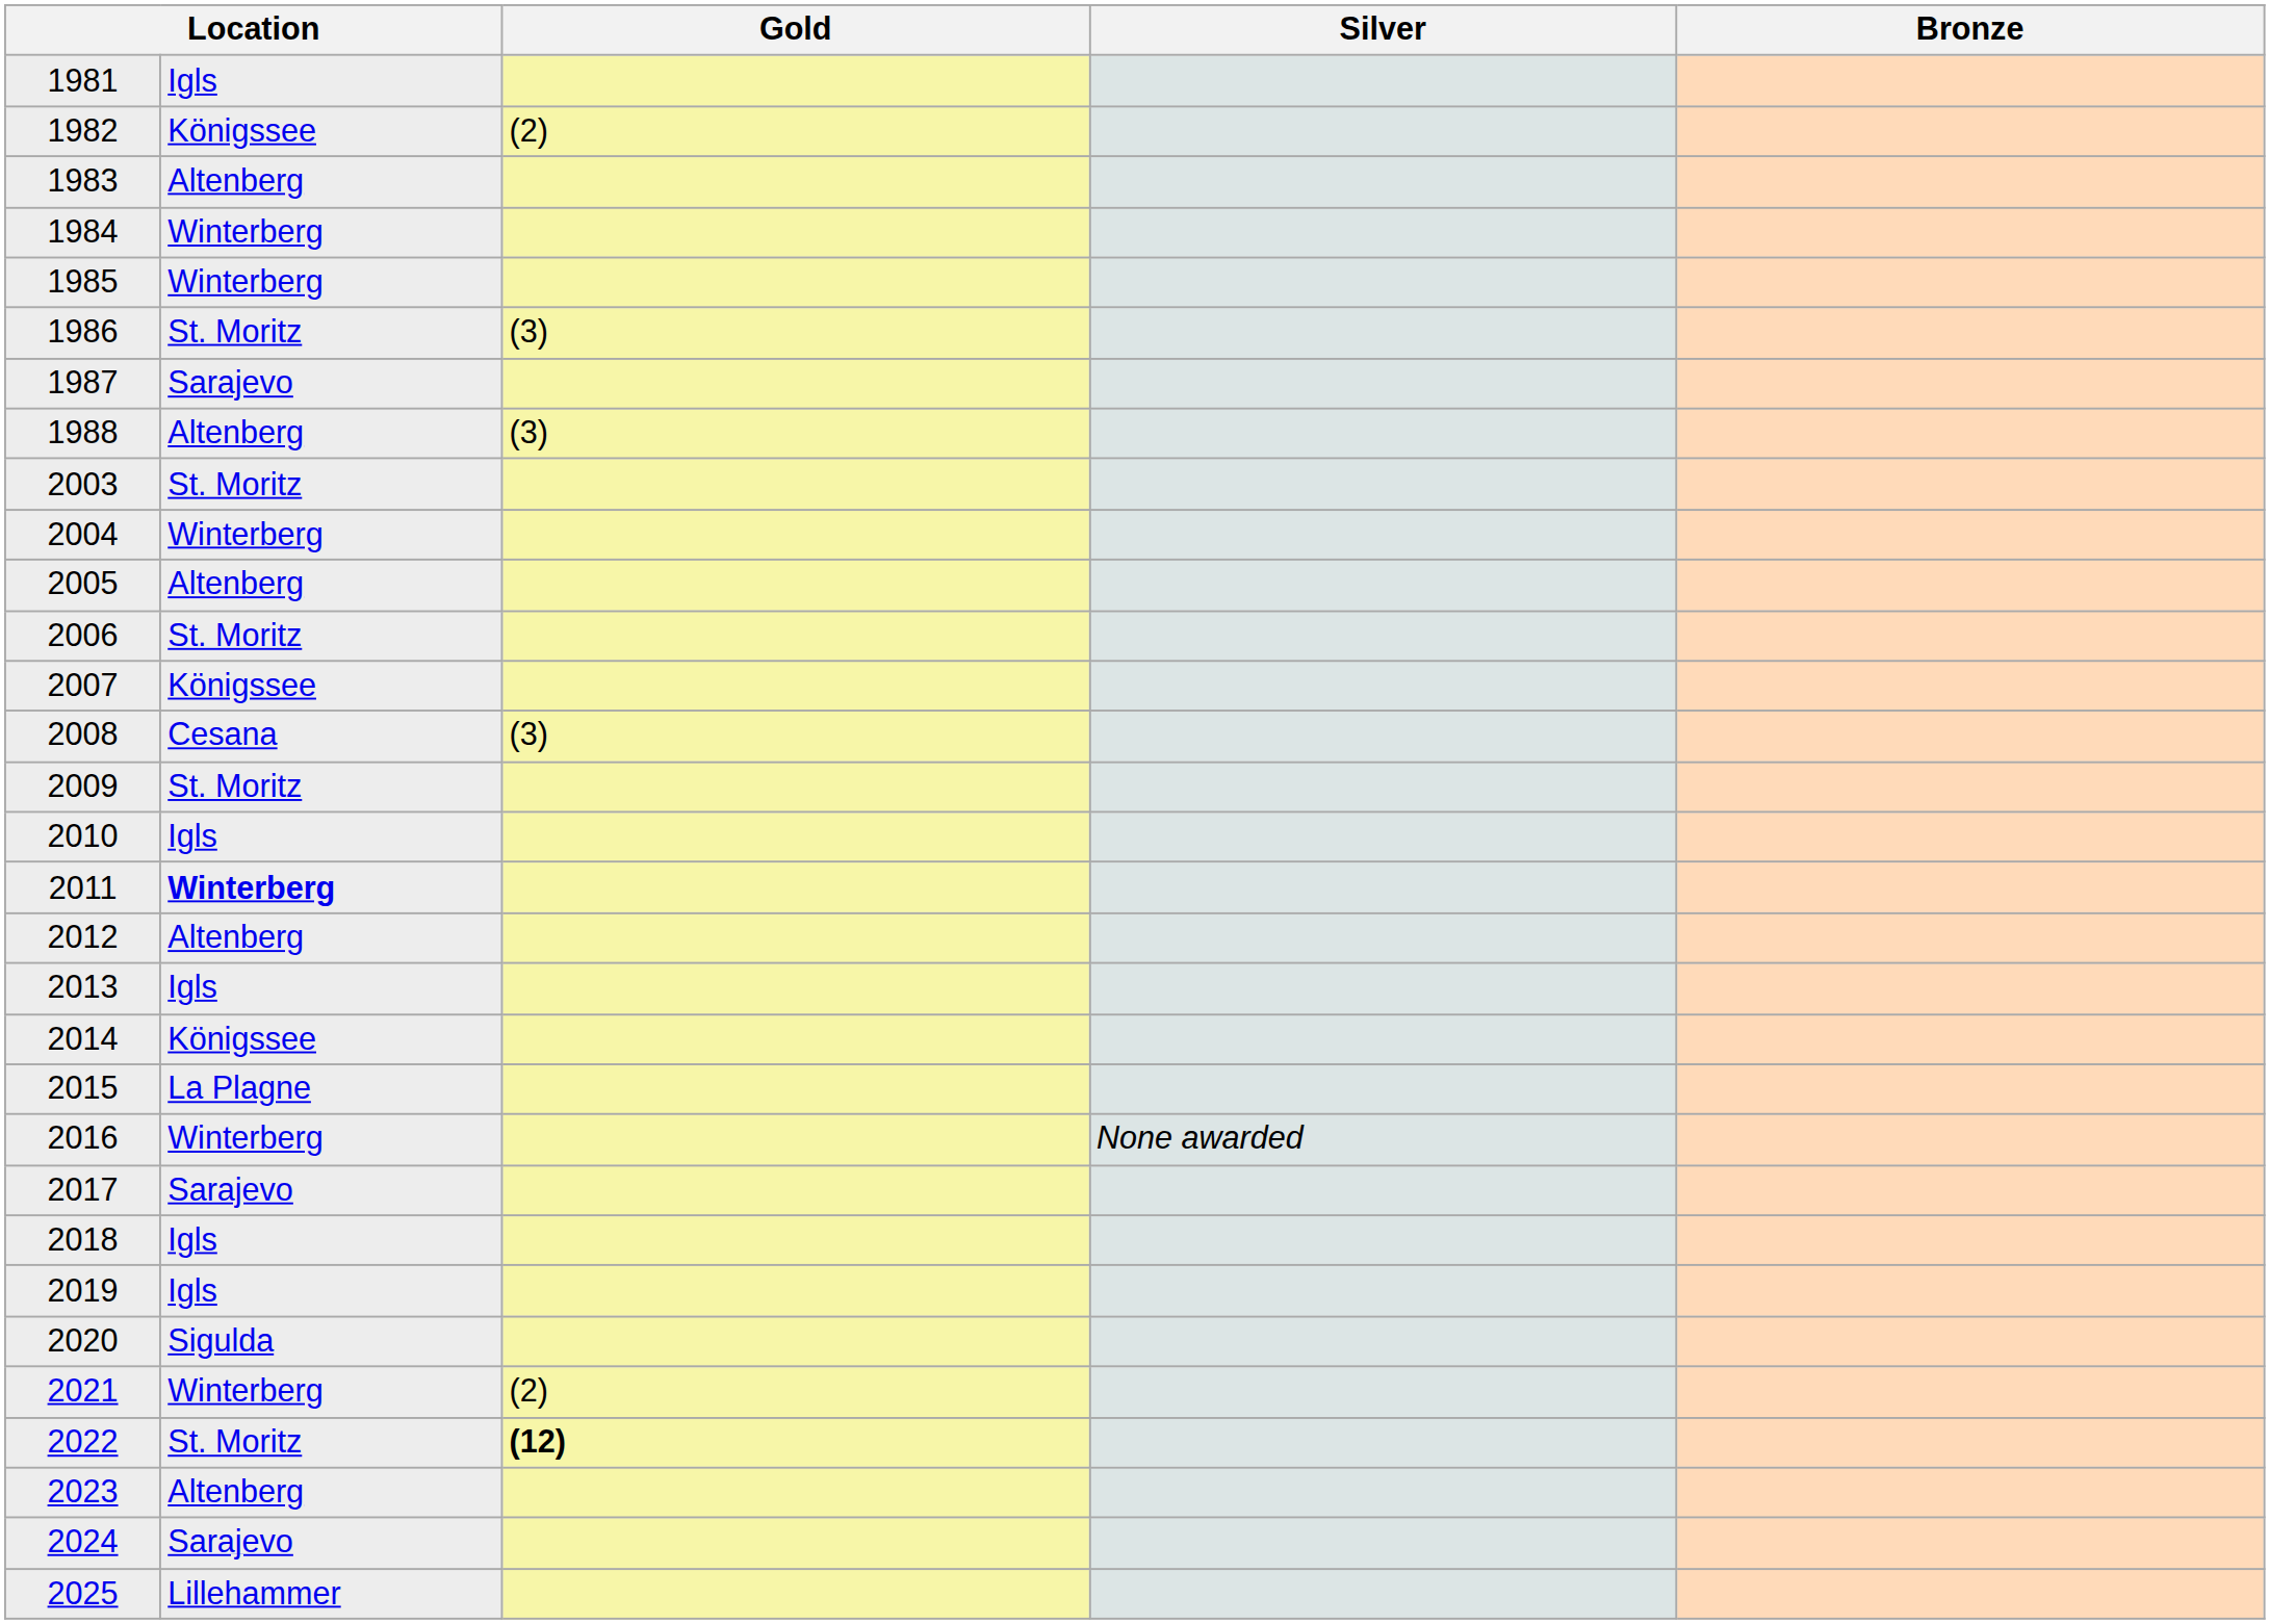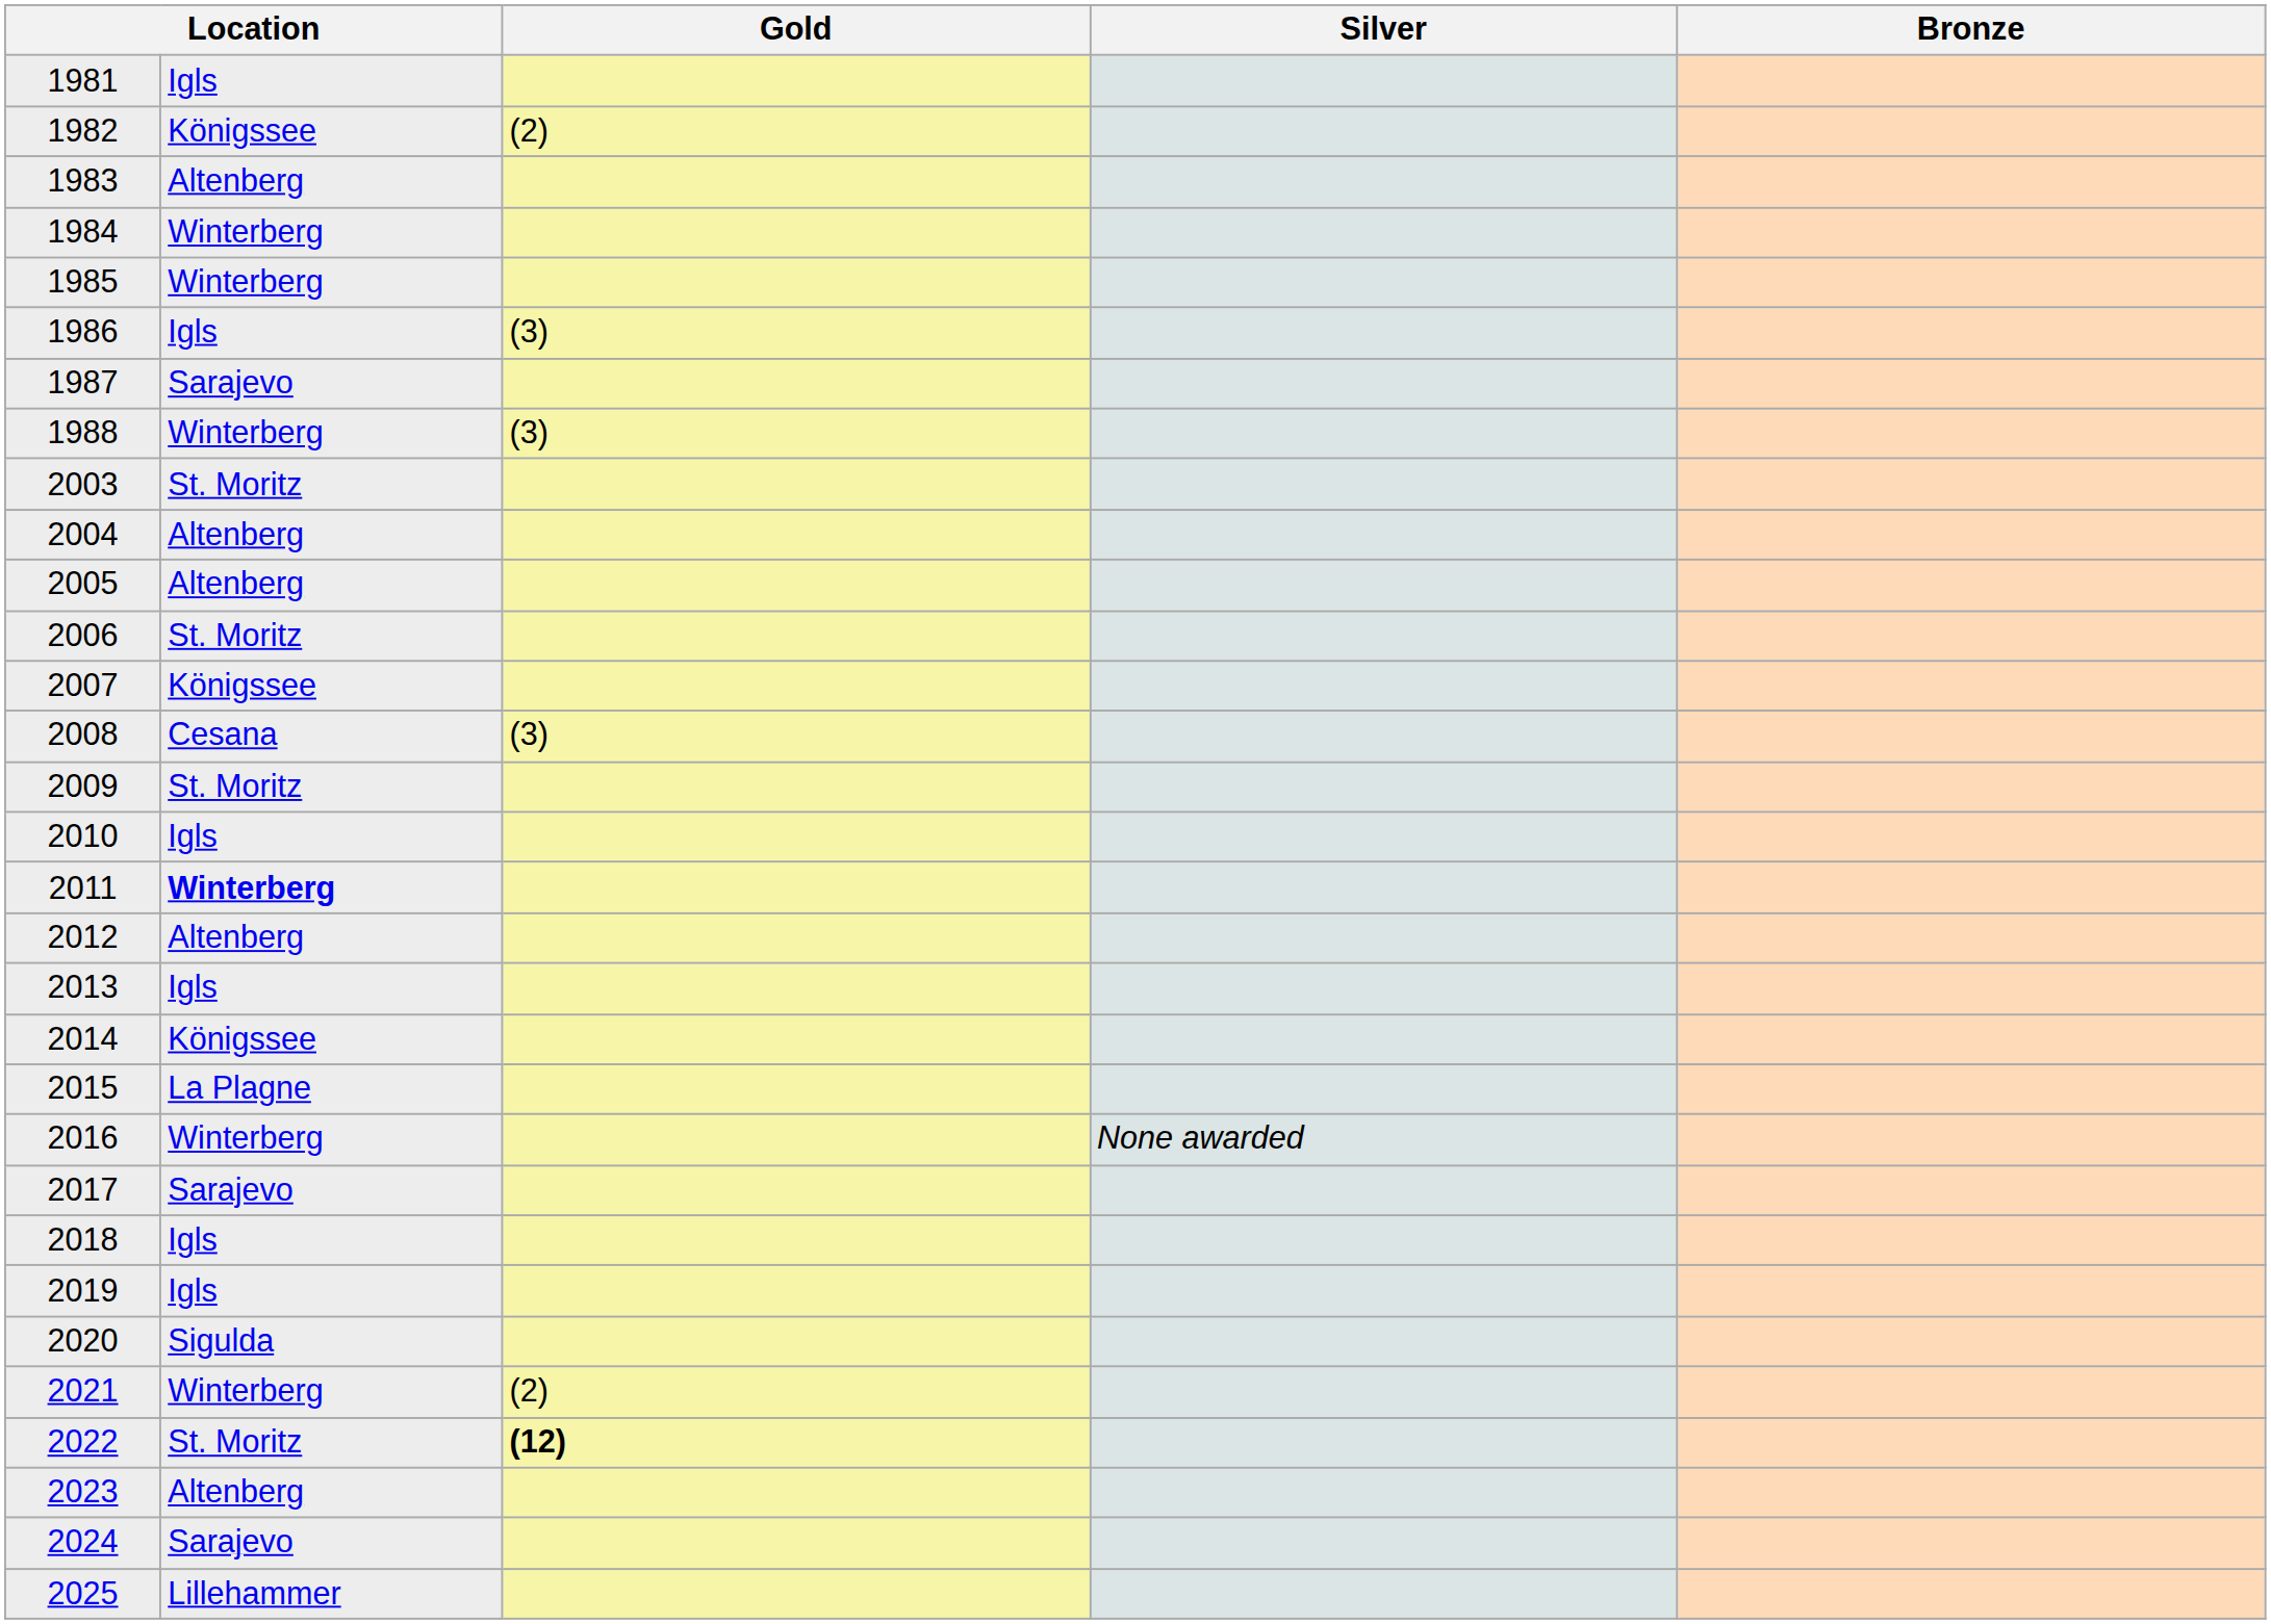1986 | column 2: St. Moritz -> Igls
1988 | column 2: Altenberg -> Winterberg
2004 | column 2: Winterberg -> Altenberg
